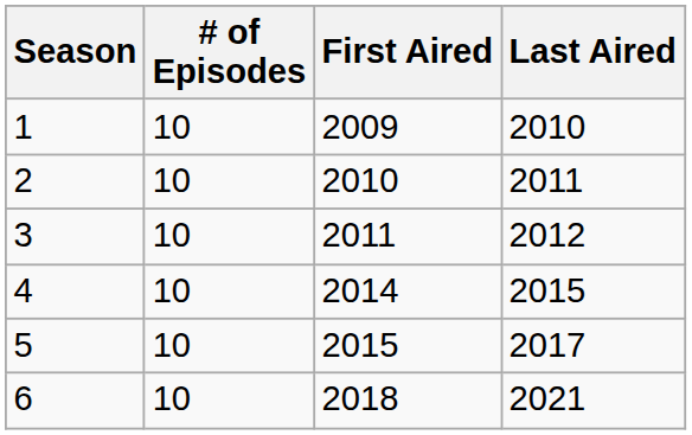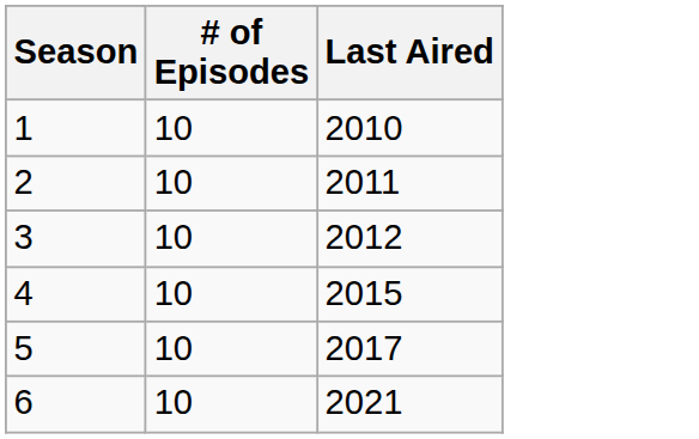- column: First Aired | 2009 | 2010 | 2011 | 2014 | 2015 | 2018
